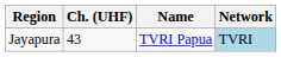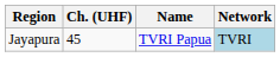Jayapura | Ch. (UHF): 43 -> 45
